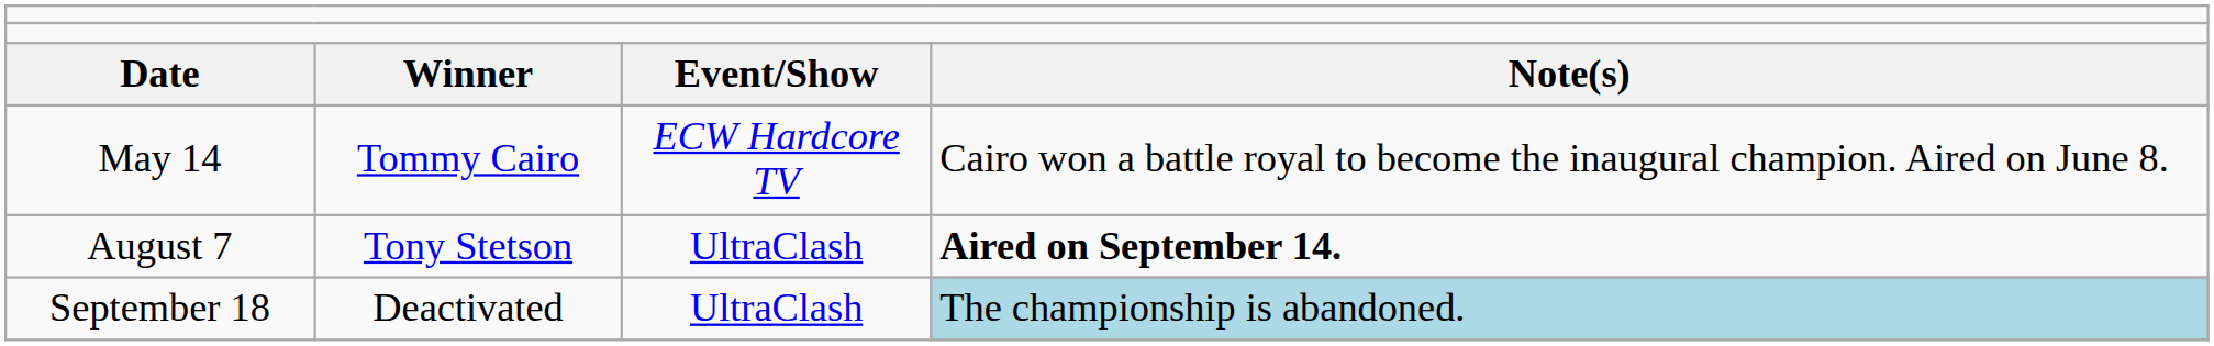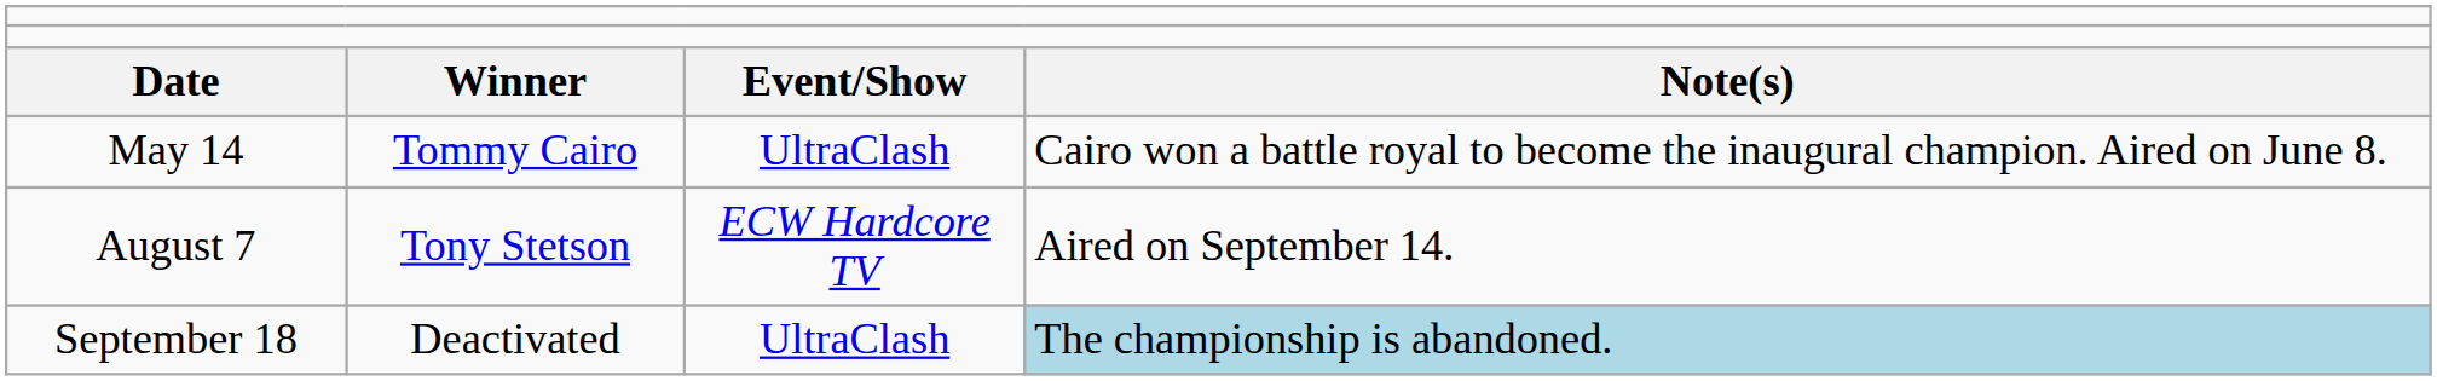May 14 | column 3: ECW Hardcore TV -> UltraClash
August 7 | column 3: UltraClash -> ECW Hardcore TV
August 7 | column 4: bold -> normal
